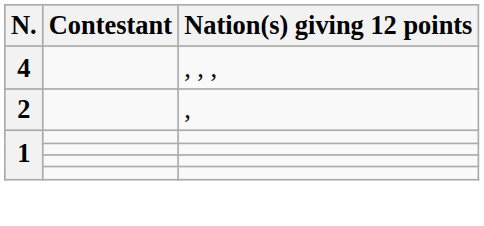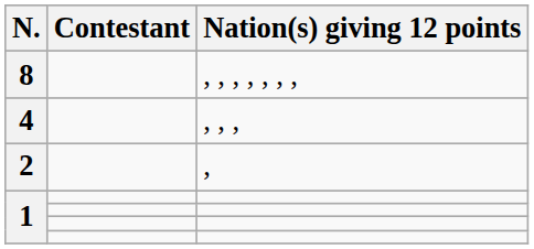+ row: 8 | , , , , , , ,
